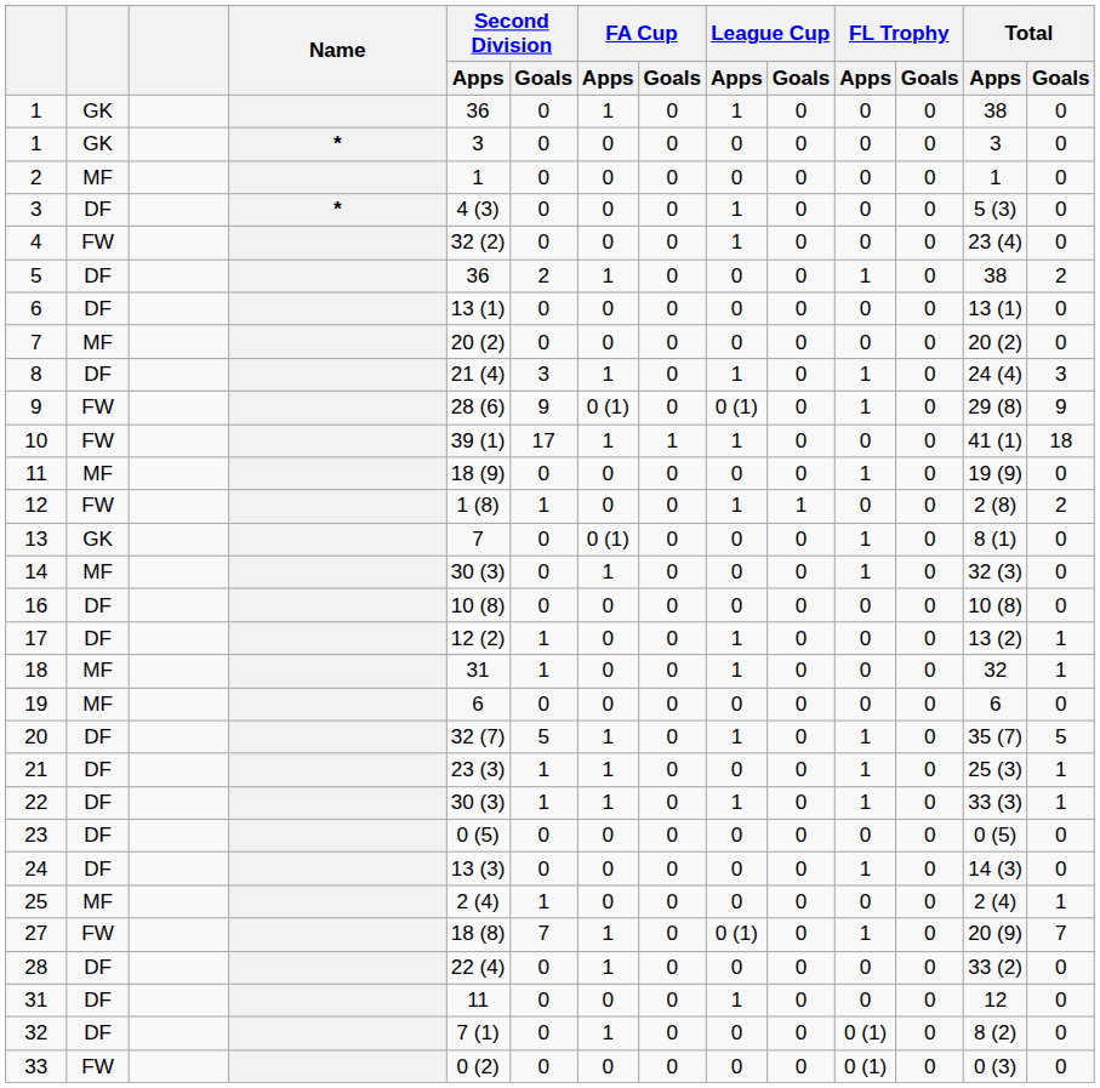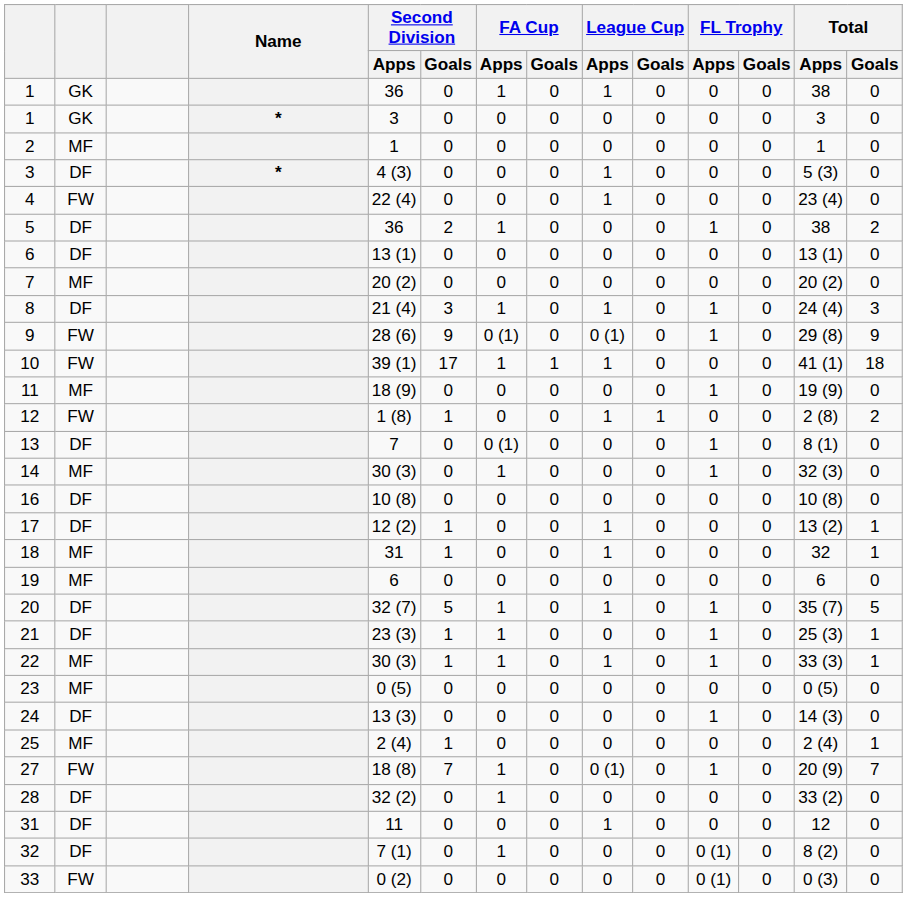4 | Second Division / Apps: 32 (2) -> 22 (4)
13 | column 2: GK -> DF
22 | column 2: DF -> MF
23 | column 2: DF -> MF
28 | Second Division / Apps: 22 (4) -> 32 (2)
